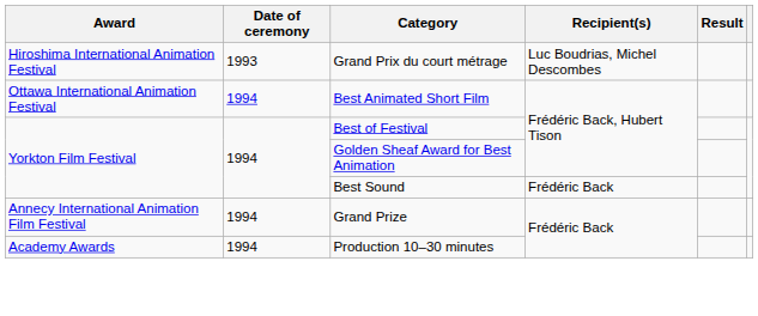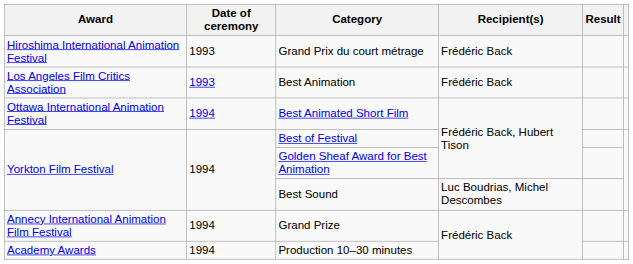Grand Prix du court métrage | Recipient(s): Luc Boudrias, Michel Descombes -> Frédéric Back
+ row: Los Angeles Film Critics Association | 1993 | Best Animation | Frédéric Back
Best Sound | Recipient(s): Frédéric Back -> Luc Boudrias, Michel Descombes
